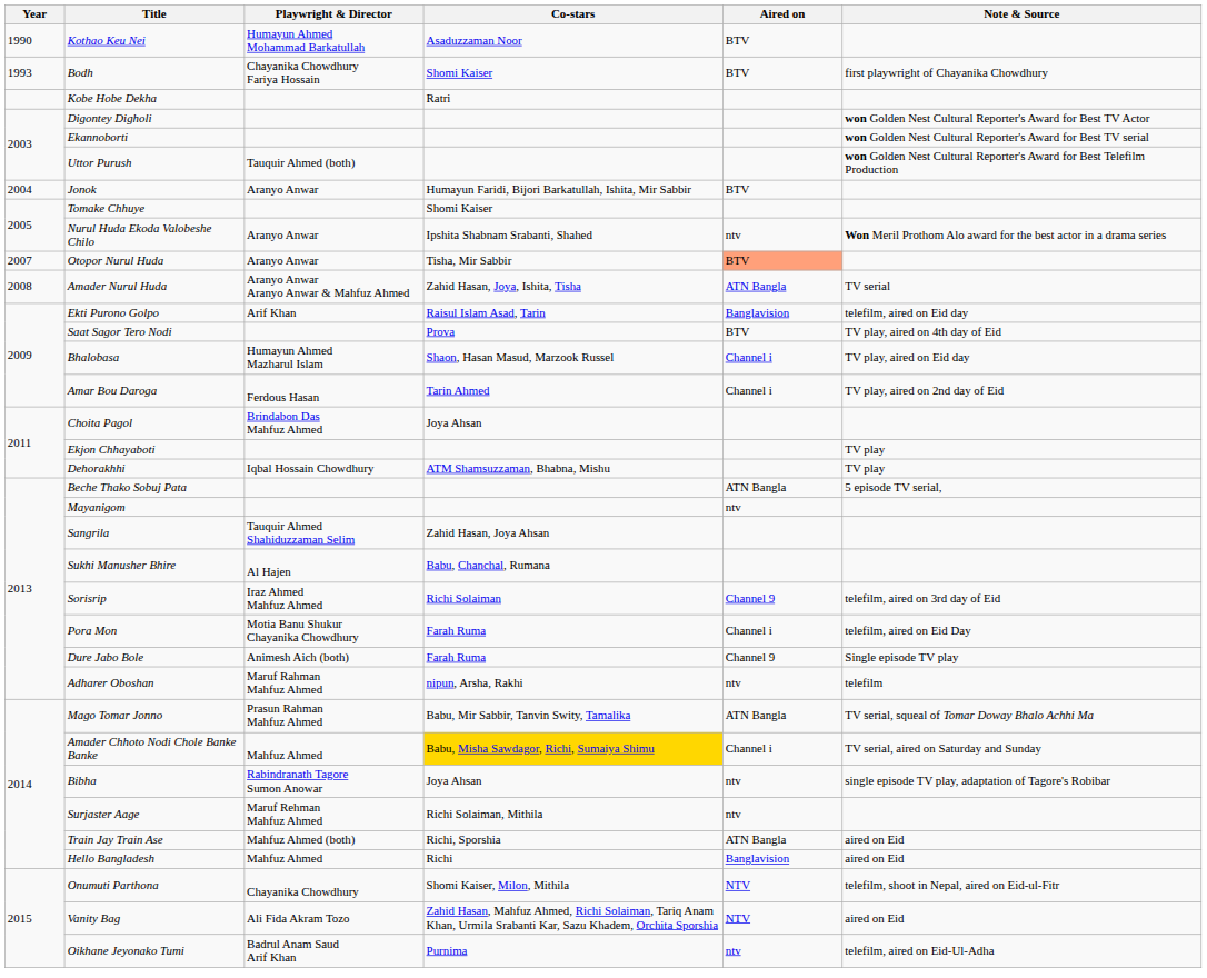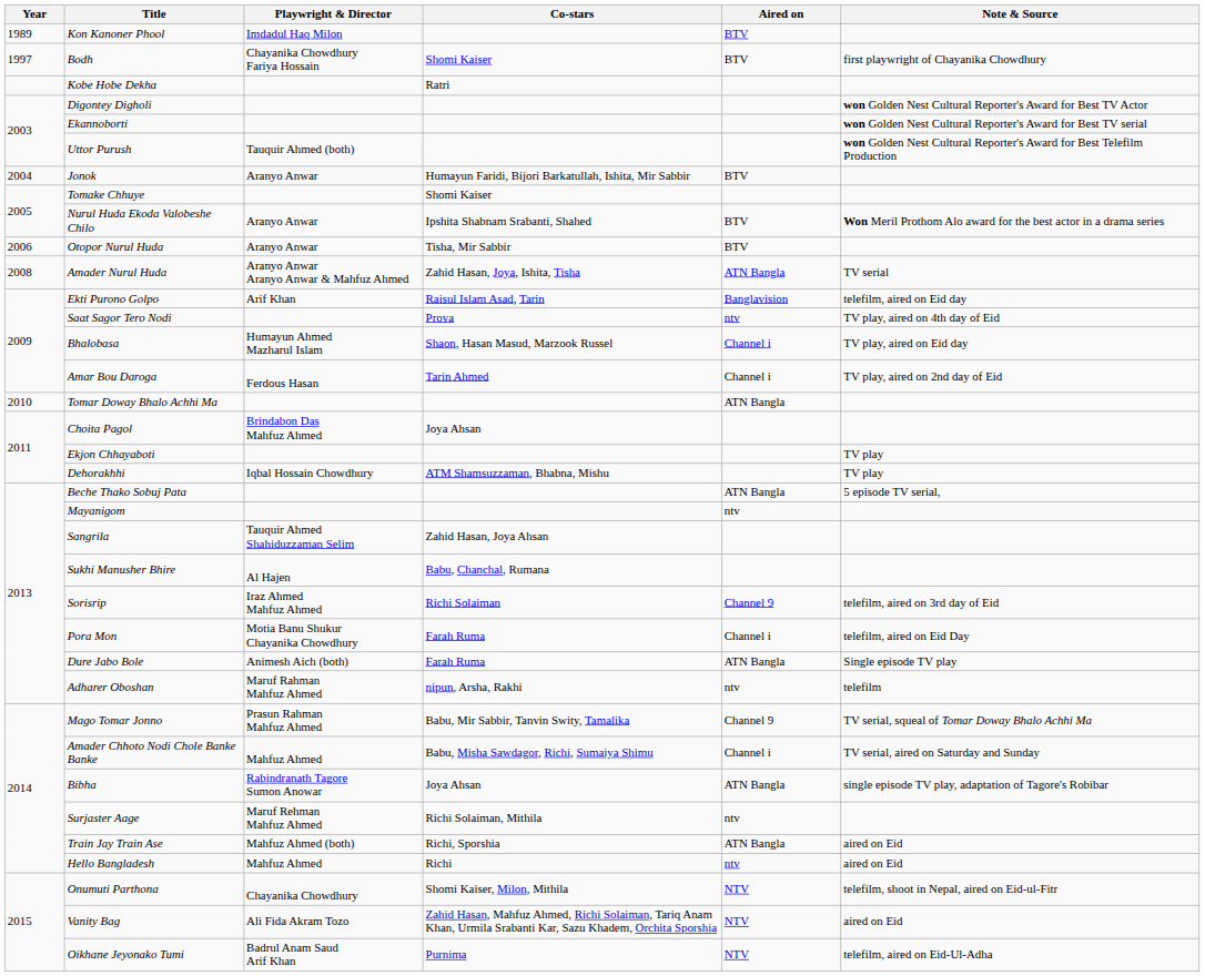+ row: 1989 | Kon Kanoner Phool | Imdadul Haq Milon | BTV
- row: 1990 | Kothao Keu Nei | Humayun Ahmed Mohammad Barkatullah | Asaduzzaman Noor | BTV
Bodh | Year: 1993 -> 1997
Nurul Huda Ekoda Valobeshe Chilo | Aired on: ntv -> BTV
Otopor Nurul Huda | Year: 2007 -> 2006
Otopor Nurul Huda | Aired on: lightsalmon background -> no background
Saat Sagor Tero Nodi | Aired on: BTV -> ntv
+ row: 2010 | Tomar Doway Bhalo Achhi Ma | ATN Bangla
Dure Jabo Bole | Aired on: Channel 9 -> ATN Bangla
Mago Tomar Jonno | Aired on: ATN Bangla -> Channel 9
Amader Chhoto Nodi Chole Banke Banke | Co-stars: gold background -> no background
Bibha | Aired on: ntv -> ATN Bangla
Hello Bangladesh | Aired on: Banglavision -> ntv
Oikhane Jeyonako Tumi | Aired on: ntv -> NTV
